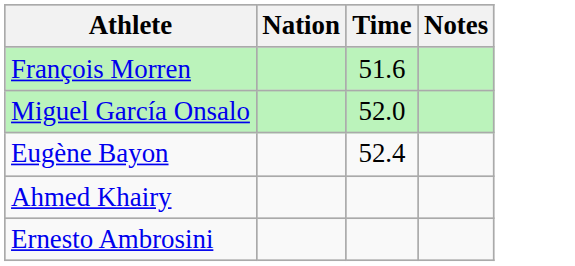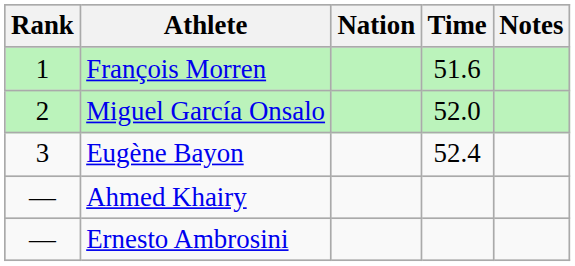+ column: Rank | 1 | 2 | 3 | — | —
